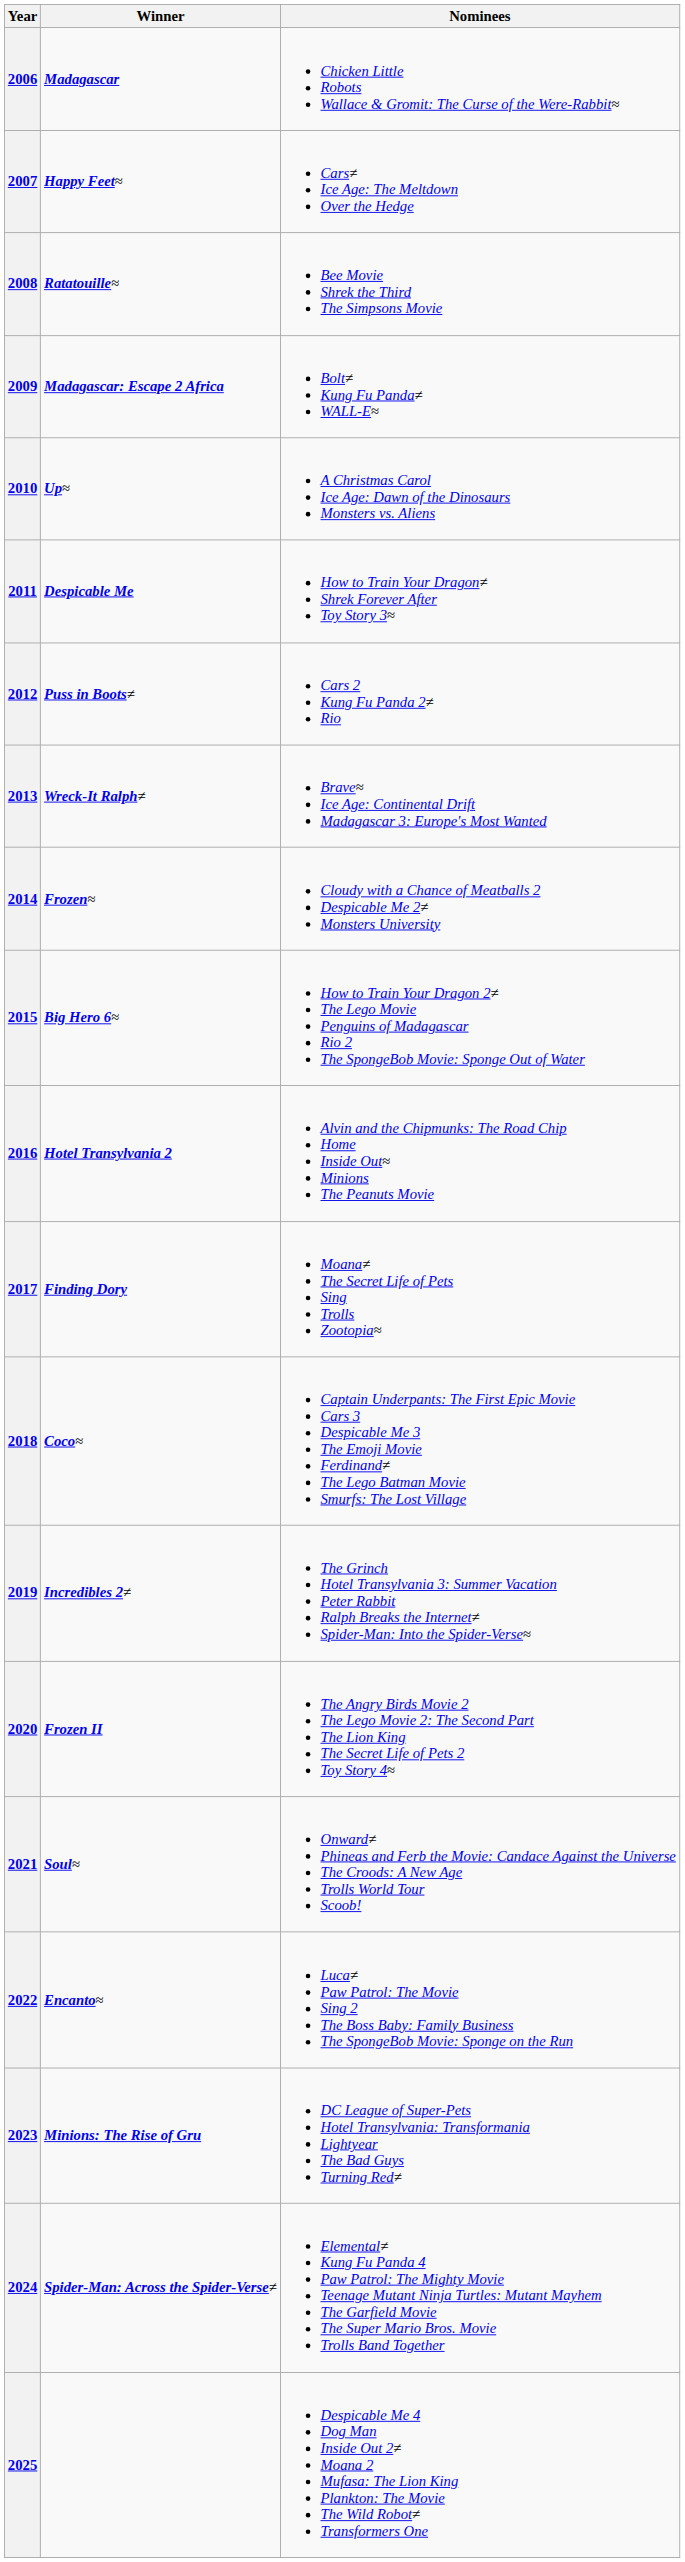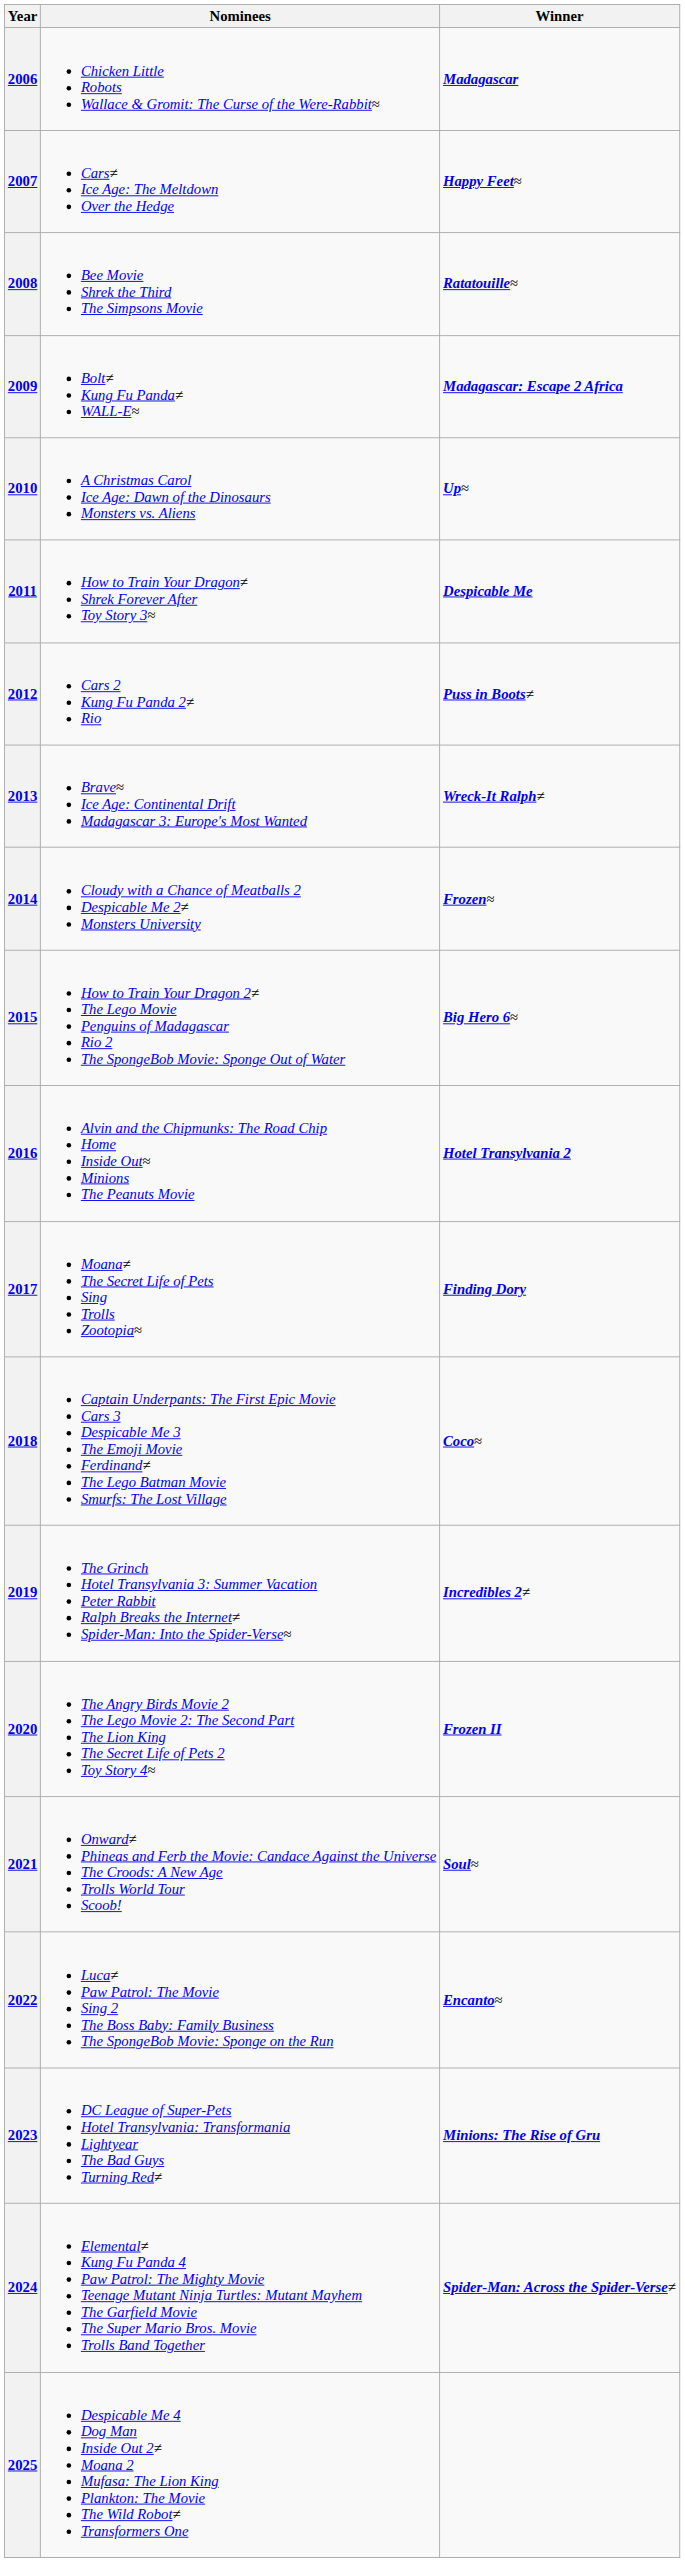columns swapped: Winner <-> Nominees
